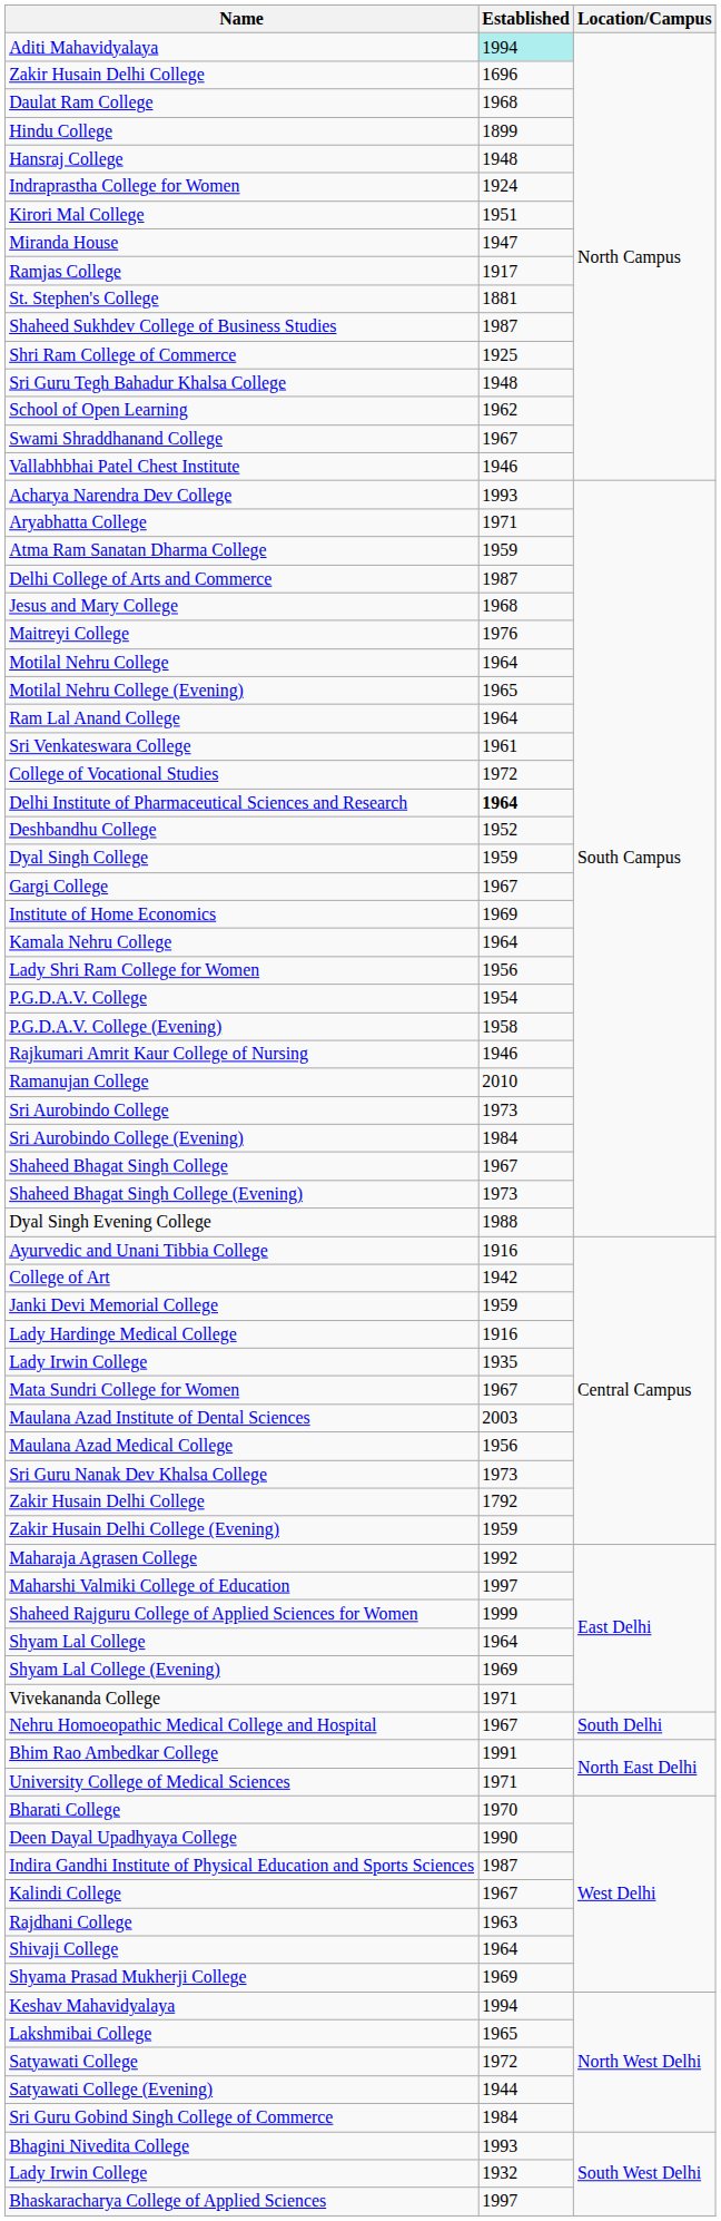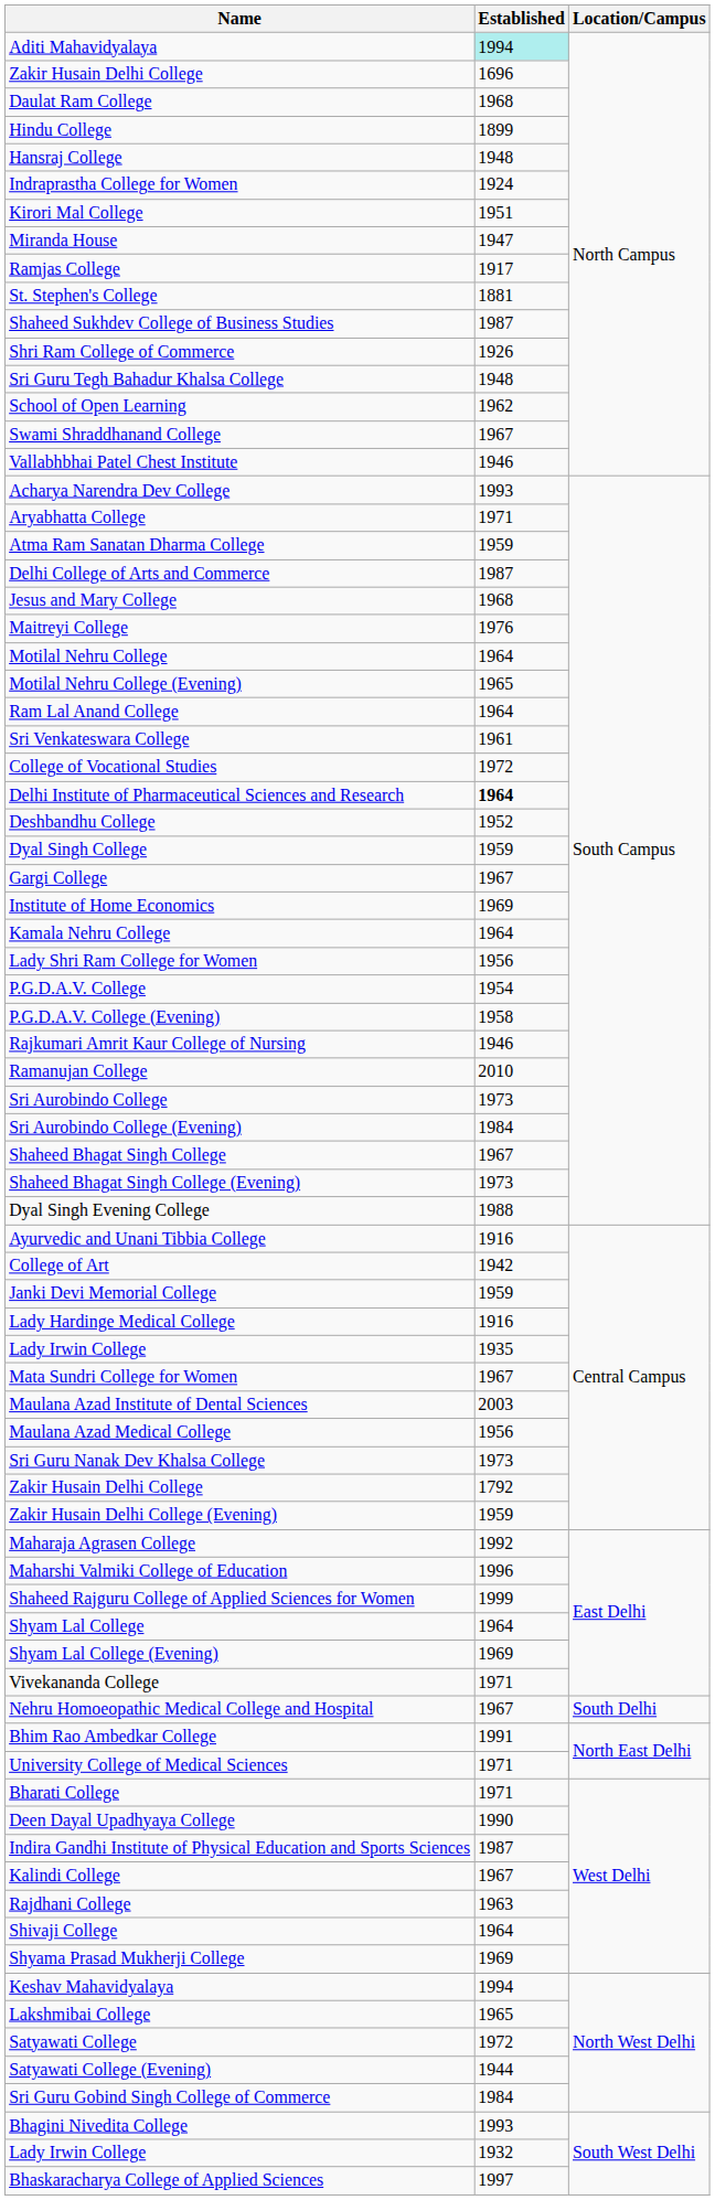Shri Ram College of Commerce | Established: 1925 -> 1926
Maharshi Valmiki College of Education | Established: 1997 -> 1996
Bharati College | Established: 1970 -> 1971
